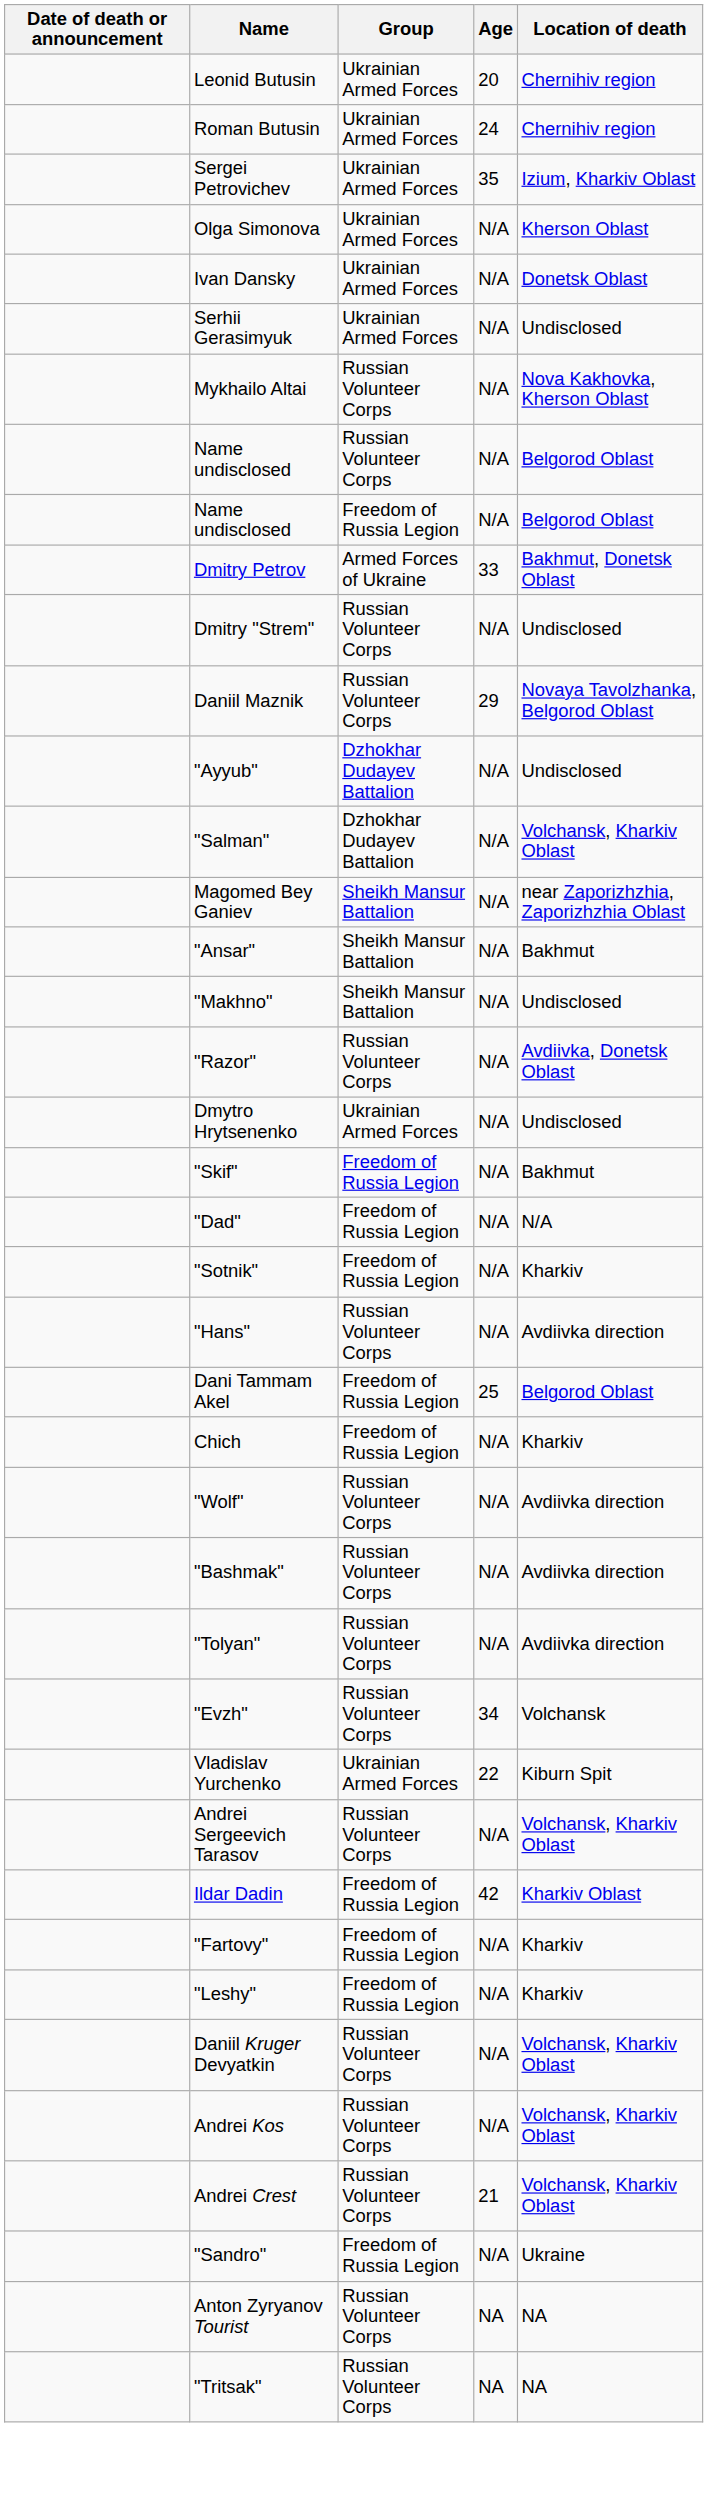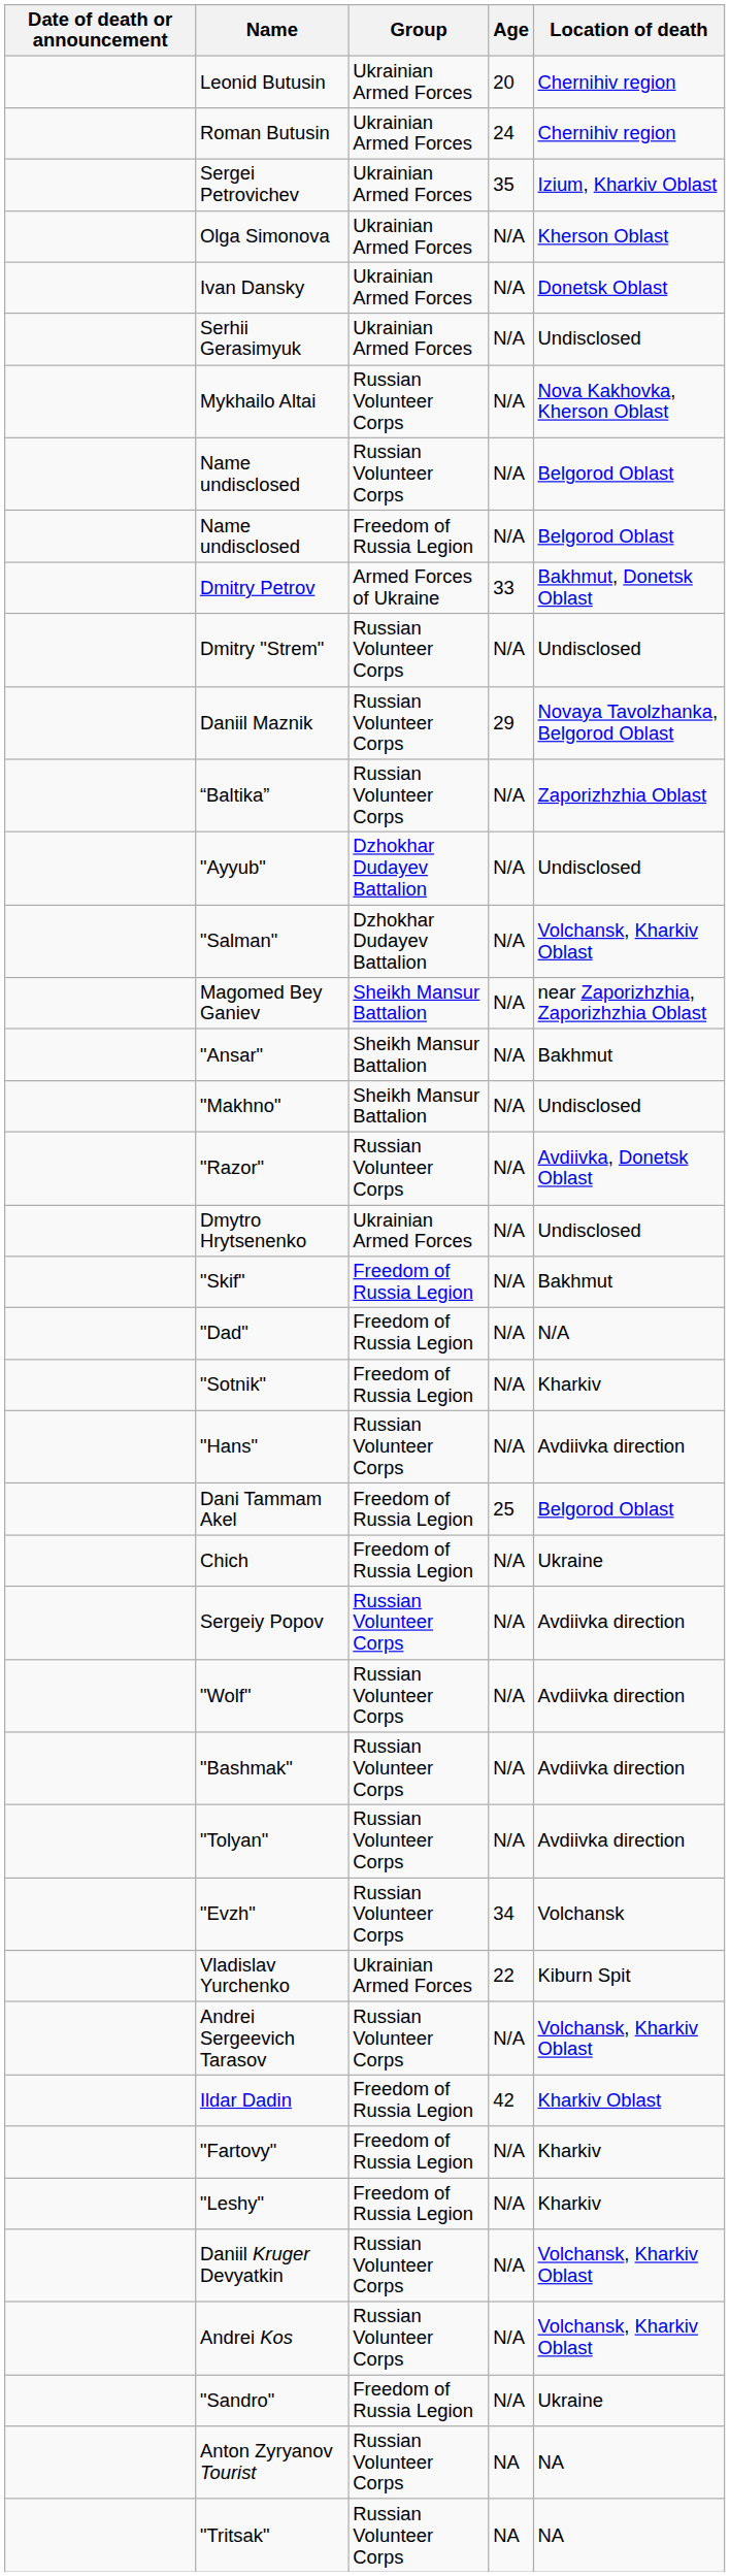+ row: “Baltika” | Russian Volunteer Corps | N/A | Zaporizhzhia Oblast
Chich | Location of death: Kharkiv -> Ukraine
+ row: Sergeiy Popov | Russian Volunteer Corps | N/A | Avdiivka direction
- row: Andrei Crest | Russian Volunteer Corps | 21 | Volchansk, Kharkiv Oblast
